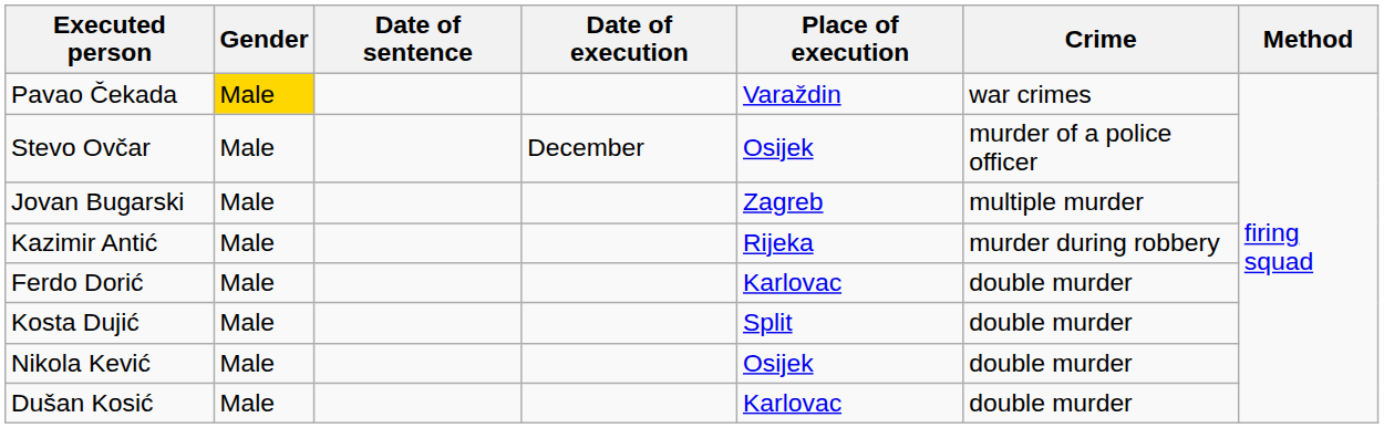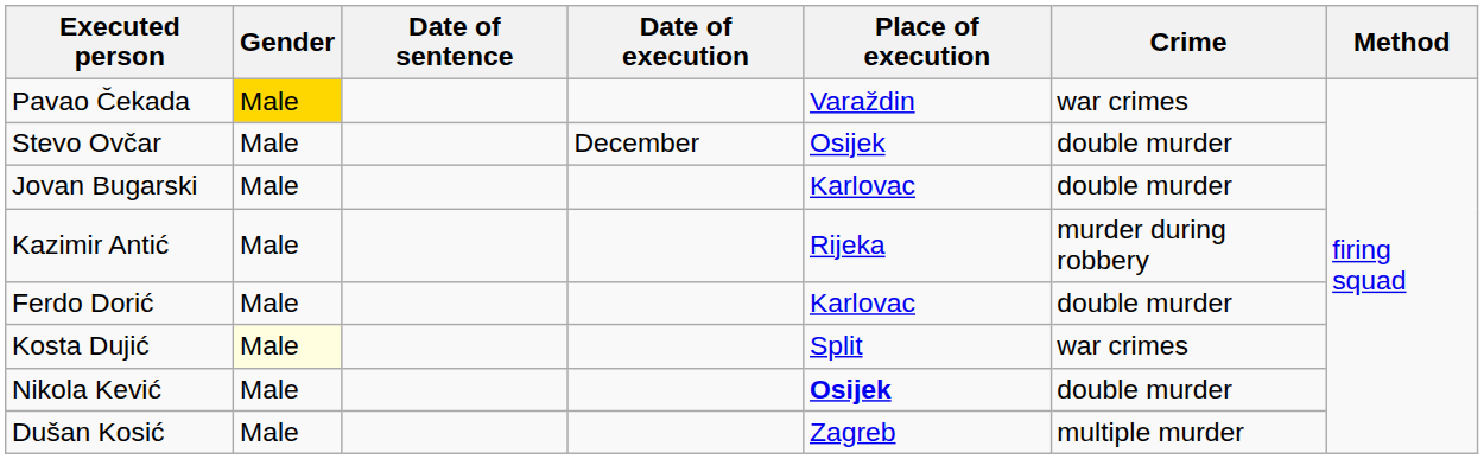Stevo Ovčar | Crime: murder of a police officer -> double murder
Jovan Bugarski | Place of execution: Zagreb -> Karlovac
Jovan Bugarski | Crime: multiple murder -> double murder
Kosta Dujić | Gender: no background -> lightyellow background
Kosta Dujić | Crime: double murder -> war crimes
Nikola Kević | Place of execution: normal -> bold
Dušan Kosić | Place of execution: Karlovac -> Zagreb
Dušan Kosić | Crime: double murder -> multiple murder
